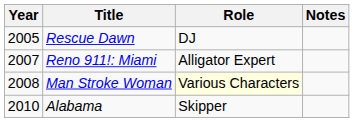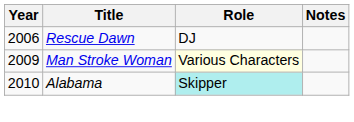Rescue Dawn | Year: 2005 -> 2006
- row: 2007 | Reno 911!: Miami | Alligator Expert
Man Stroke Woman | Year: 2008 -> 2009
Alabama | Role: no background -> paleturquoise background
